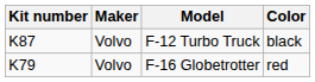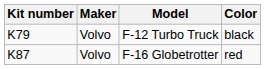F-12 Turbo Truck | Kit number: K87 -> K79
F-16 Globetrotter | Kit number: K79 -> K87
